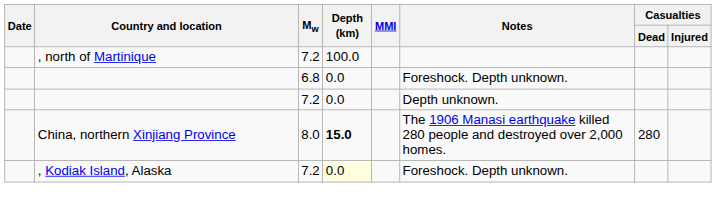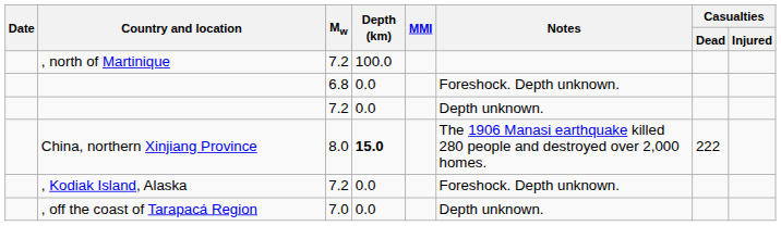China, northern Xinjiang Province | Casualties / Dead: 280 -> 222
, Kodiak Island, Alaska | Depth (km): lightyellow background -> no background
+ row: , off the coast of Tarapacá Region | 7.0 | 0.0 | Depth unknown.
